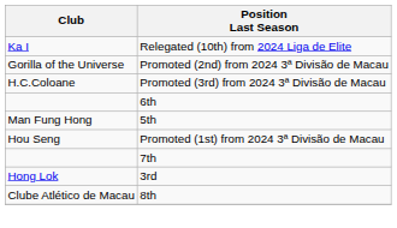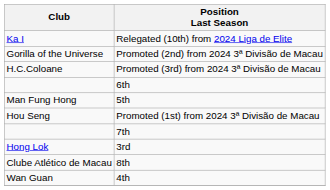+ row: Wan Guan | 4th
